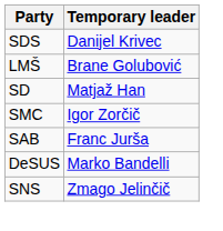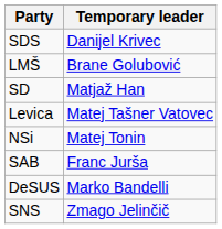- row: SMC | Igor Zorčič
+ row: Levica | Matej Tašner Vatovec
+ row: NSi | Matej Tonin
